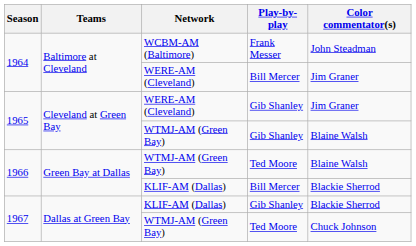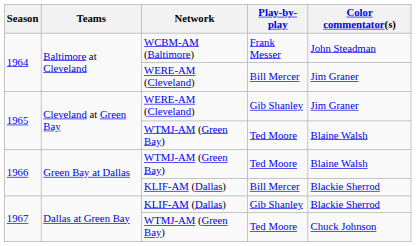1965 / WTMJ-AM (Green Bay) | Play-by-play: Gib Shanley -> Ted Moore
